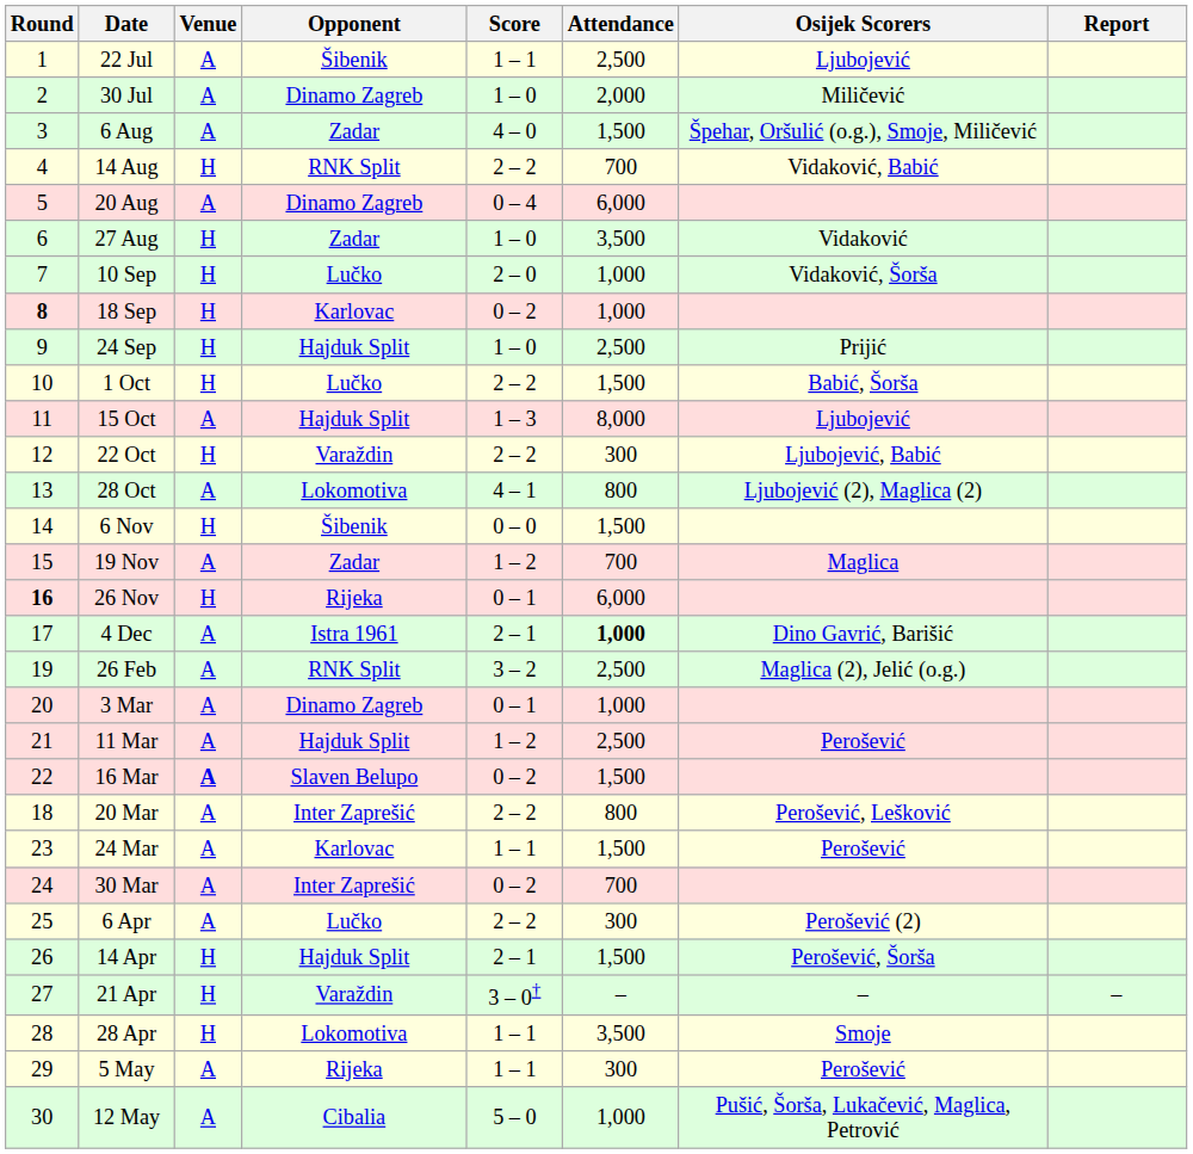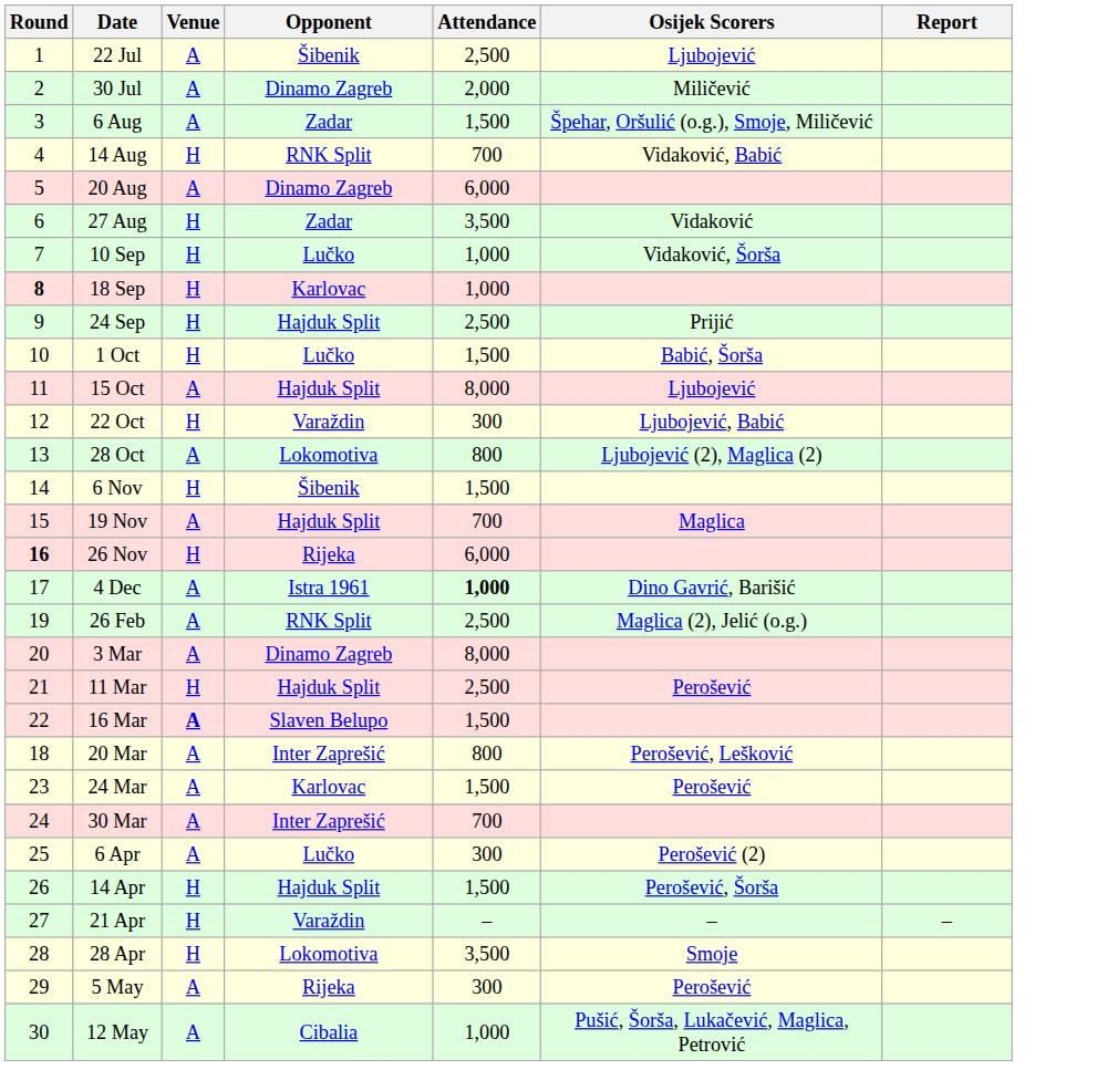- column: Score | 1 – 1 | 1 – 0 | 4 – 0 | 2 – 2 | 0 – 4 | 1 – 0 | 2 – 0 | 0 – 2 | 1 – 0 | 2 – 2 | 1 – 3 | 2 – 2 | 4 – 1 | 0 – 0 | 1 – 2 | 0 – 1 | 2 – 1 | 3 – 2 | 0 – 1 | 1 – 2 | 0 – 2 | 2 – 2 | 1 – 1 | 0 – 2 | 2 – 2 | 2 – 1 | 3 – 0† | 1 – 1 | 1 – 1 | 5 – 0
19 Nov | Opponent: Zadar -> Hajduk Split
3 Mar | Attendance: 1,000 -> 8,000
11 Mar | Venue: A -> H
